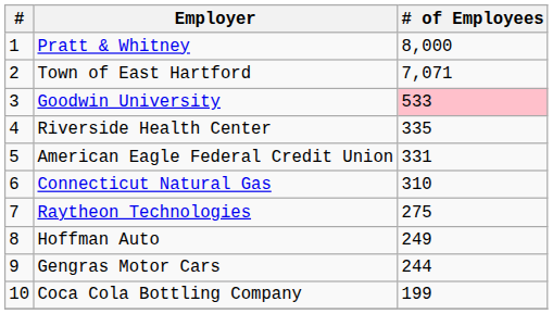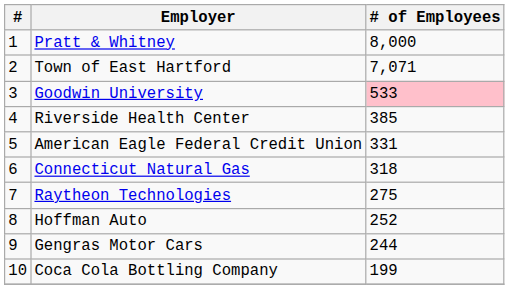Riverside Health Center | # of Employees: 335 -> 385
Connecticut Natural Gas | # of Employees: 310 -> 318
Hoffman Auto | # of Employees: 249 -> 252
